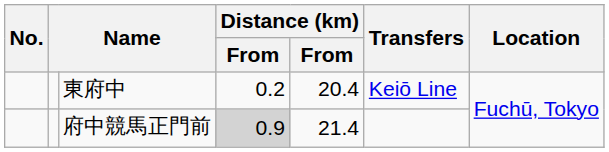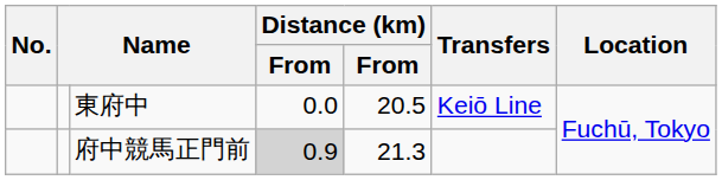東府中 | column 4: 0.2 -> 0.0
東府中 | column 5: 20.4 -> 20.5
府中競馬正門前 | column 5: 21.4 -> 21.3
